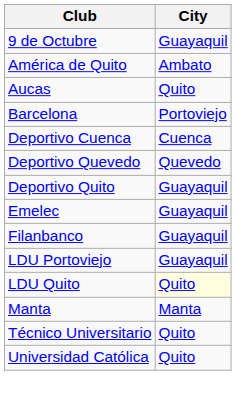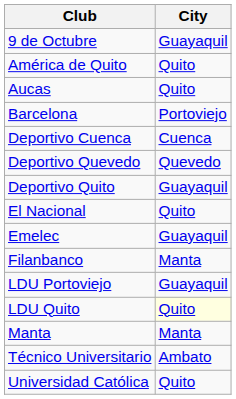América de Quito | City: Ambato -> Quito
+ row: El Nacional | Quito
Filanbanco | City: Guayaquil -> Manta
Técnico Universitario | City: Quito -> Ambato
